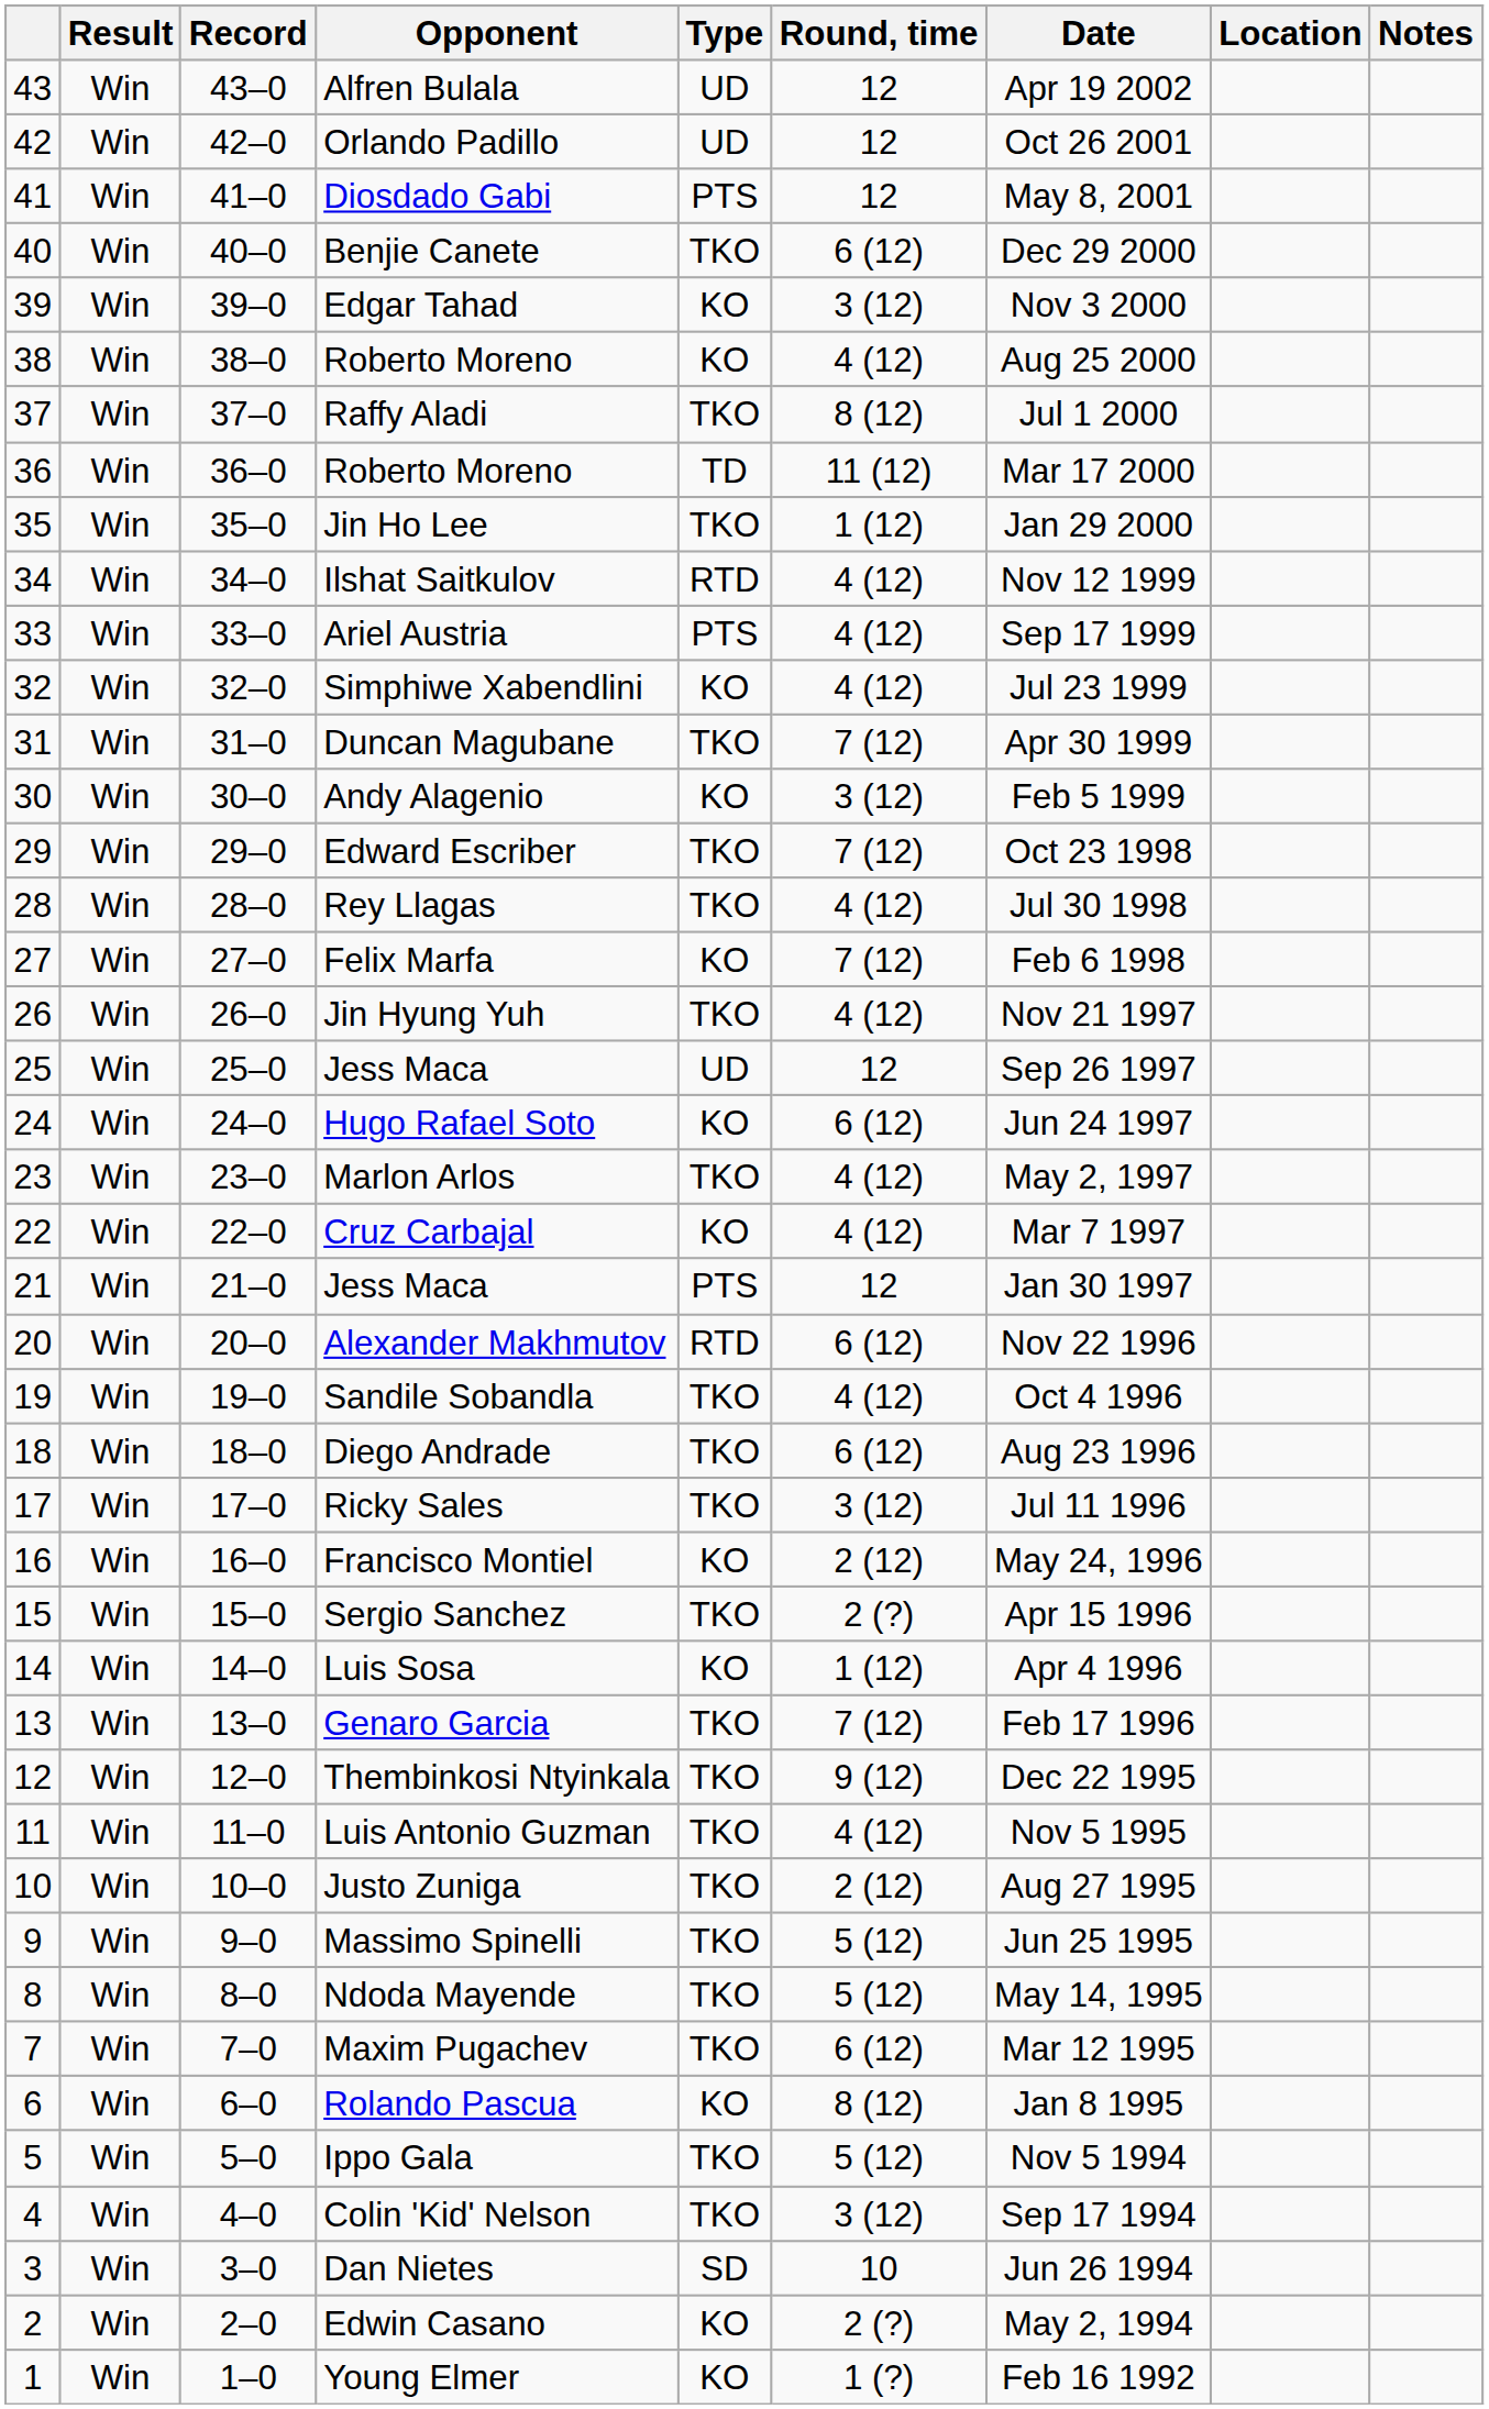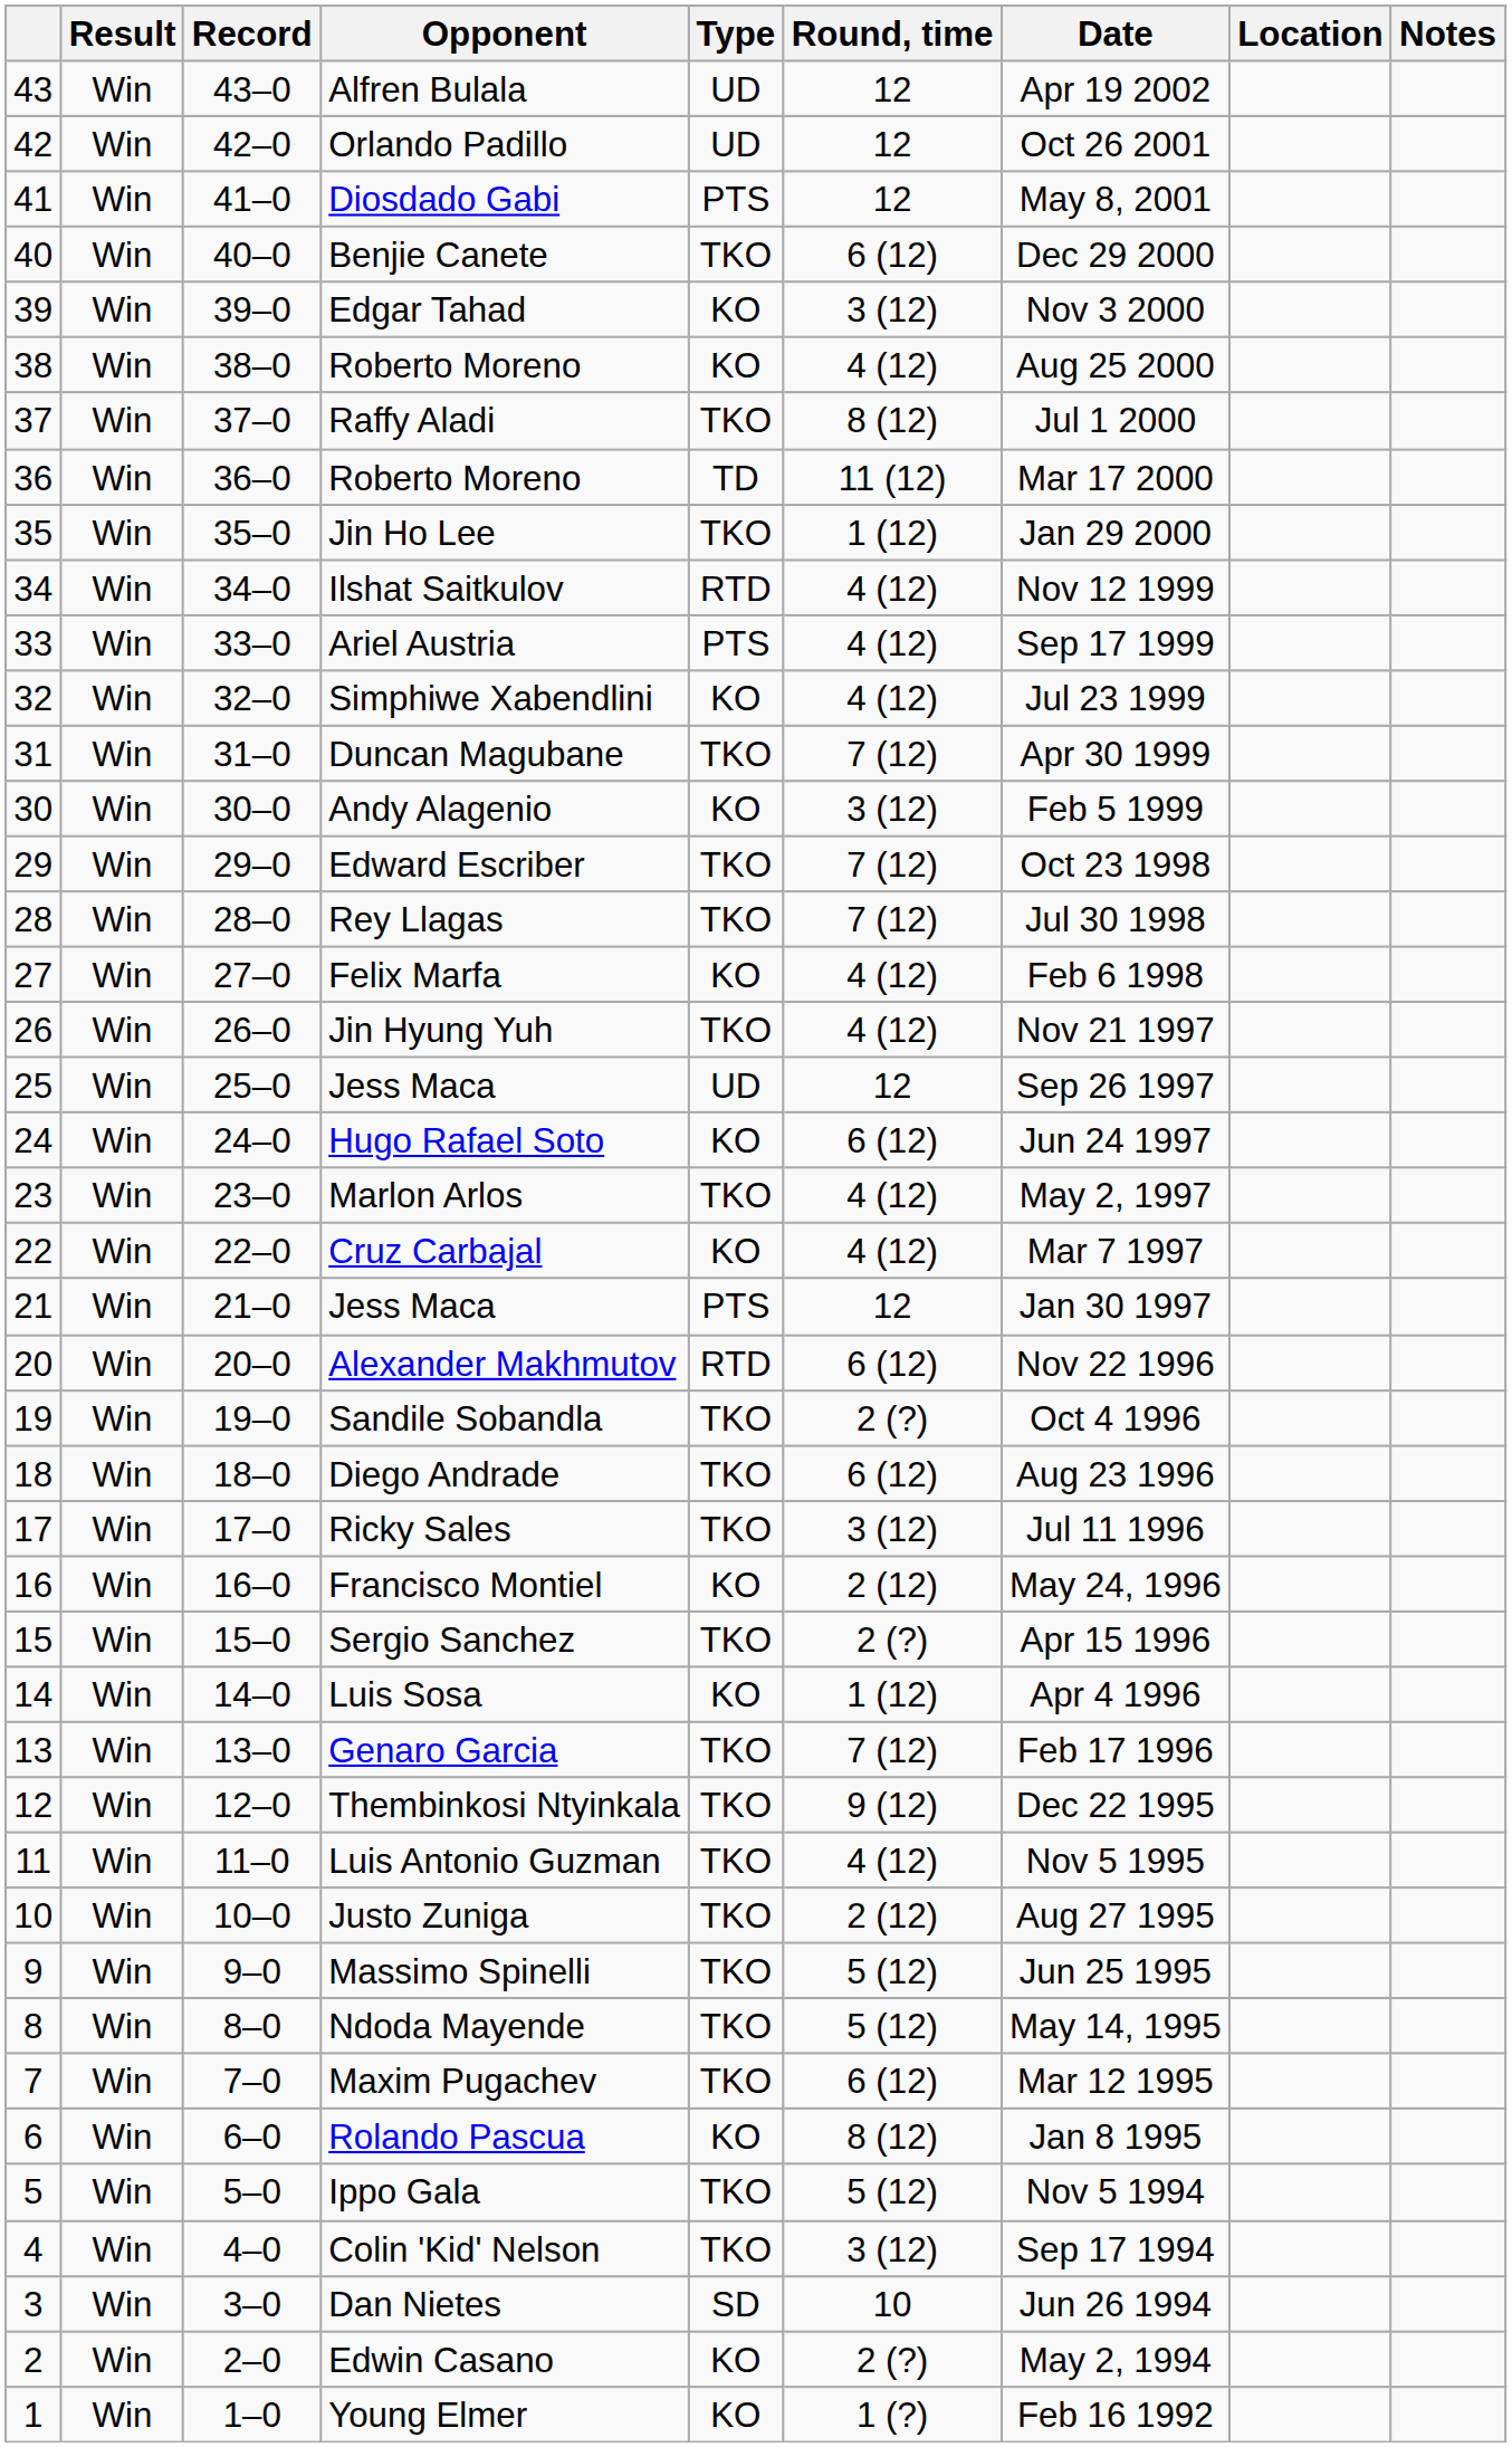Rey Llagas | Round, time: 4 (12) -> 7 (12)
Felix Marfa | Round, time: 7 (12) -> 4 (12)
Sandile Sobandla | Round, time: 4 (12) -> 2 (?)
